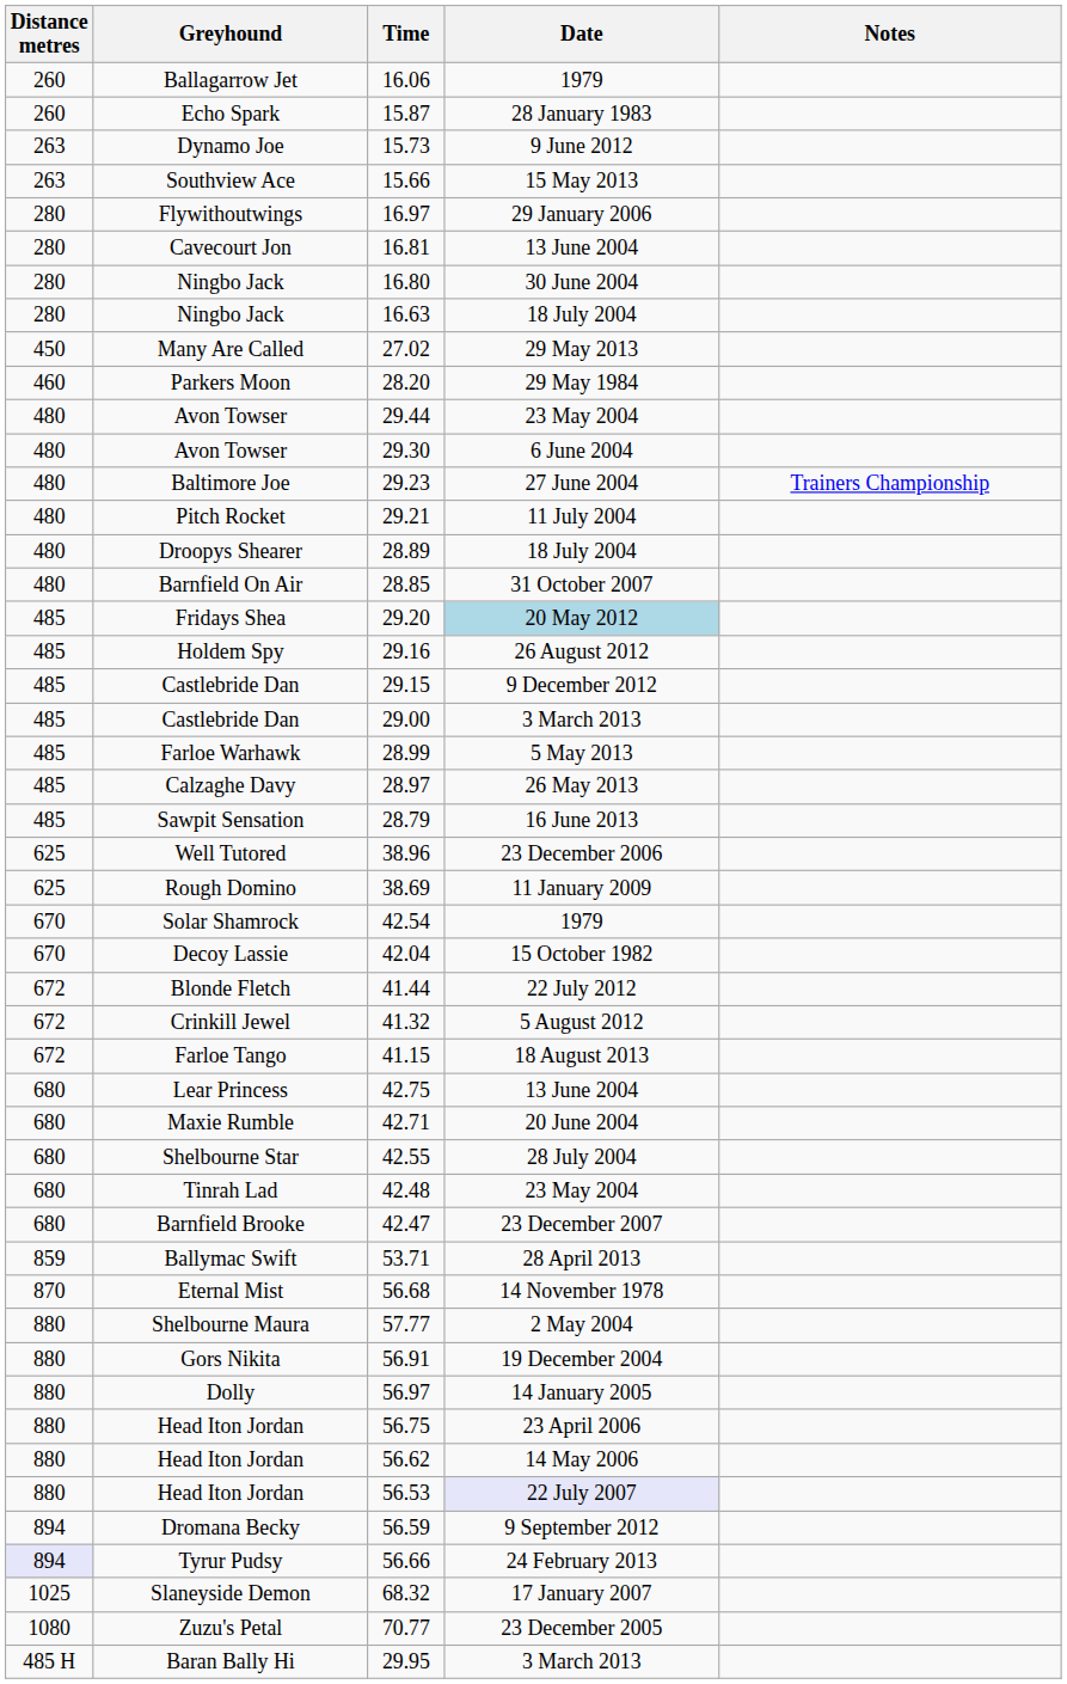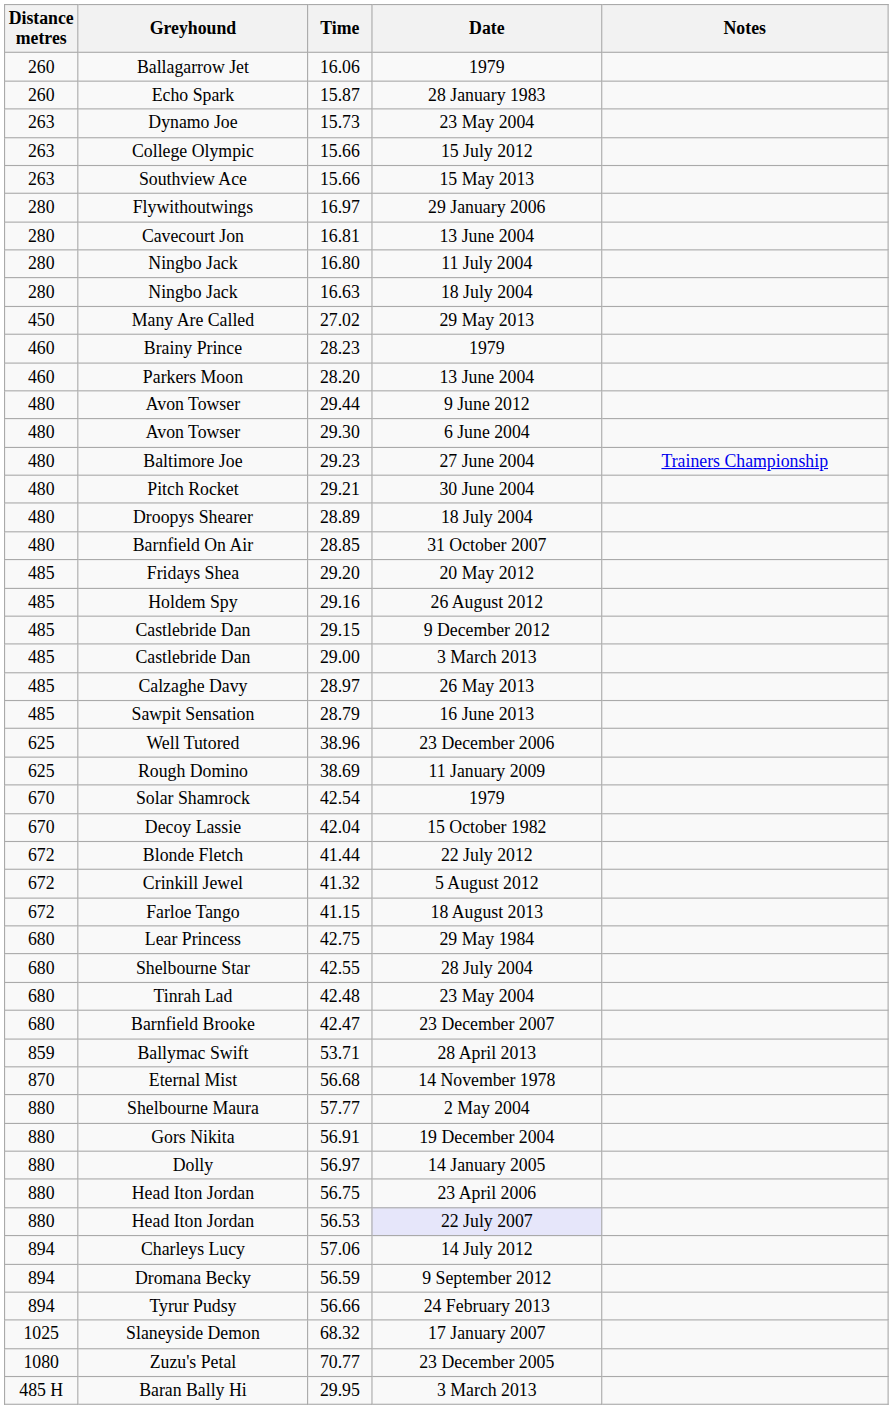Dynamo Joe | Date: 9 June 2012 -> 23 May 2004
+ row: 263 | College Olympic | 15.66 | 15 July 2012
Ningbo Jack / 16.80 | Date: 30 June 2004 -> 11 July 2004
+ row: 460 | Brainy Prince | 28.23 | 1979
Parkers Moon | Date: 29 May 1984 -> 13 June 2004
Avon Towser / 29.44 | Date: 23 May 2004 -> 9 June 2012
Pitch Rocket | Date: 11 July 2004 -> 30 June 2004
Fridays Shea | Date: lightblue background -> no background
- row: 485 | Farloe Warhawk | 28.99 | 5 May 2013
Lear Princess | Date: 13 June 2004 -> 29 May 1984
- row: 680 | Maxie Rumble | 42.71 | 20 June 2004
- row: 880 | Head Iton Jordan | 56.62 | 14 May 2006
+ row: 894 | Charleys Lucy | 57.06 | 14 July 2012
Tyrur Pudsy | Distance metres: lavender background -> no background
